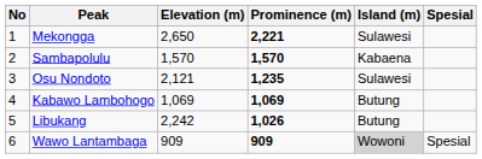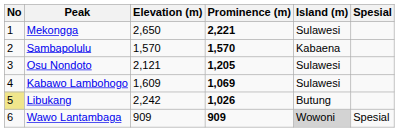Osu Nondoto | Prominence (m): 1,235 -> 1,205
Kabawo Lambohogo | Elevation (m): 1,069 -> 1,609
Kabawo Lambohogo | Island (m): Butung -> Sulawesi
Libukang | No: no background -> khaki background
